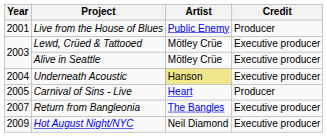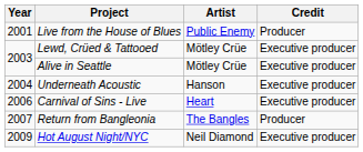Underneath Acoustic | Artist: khaki background -> no background
Carnival of Sins - Live | Year: 2005 -> 2006
Carnival of Sins - Live | Credit: Producer -> Executive producer
Return from Bangleonia | Credit: Executive producer -> Producer
